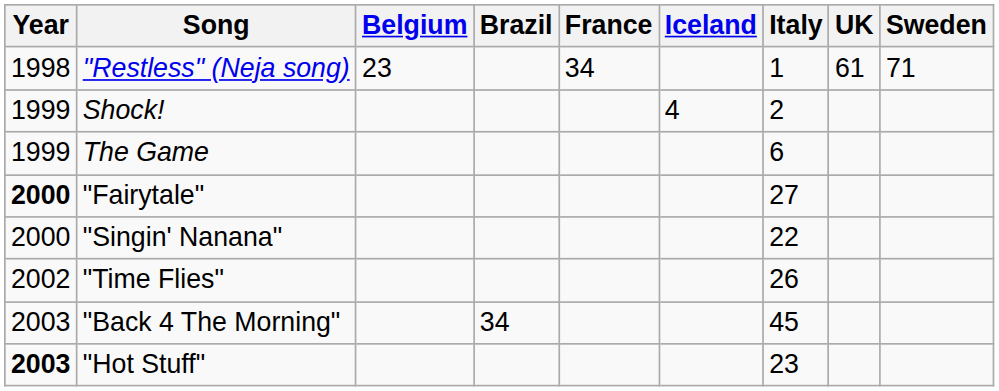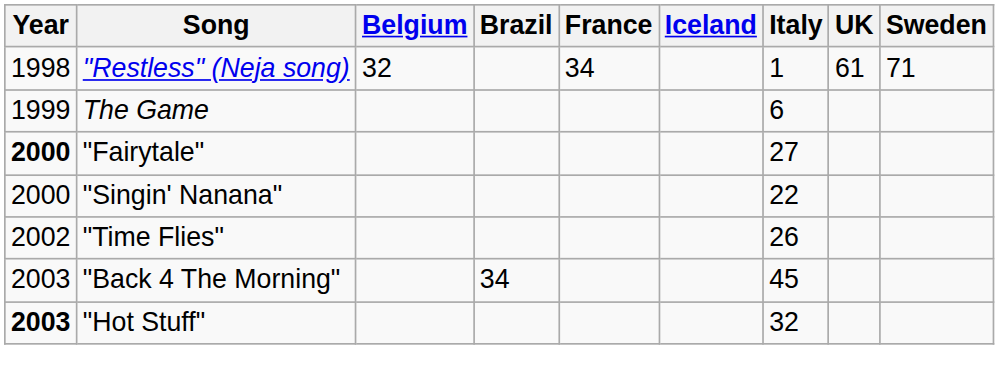"Restless" (Neja song) | Belgium: 23 -> 32
- row: 1999 | Shock! | 4 | 2
"Hot Stuff" | Italy: 23 -> 32
